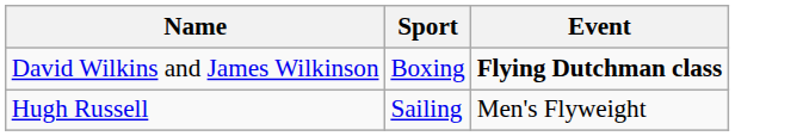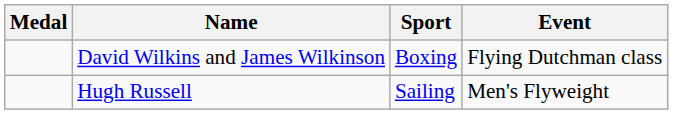+ column: Medal
David Wilkins and James Wilkinson | Event: bold -> normal
